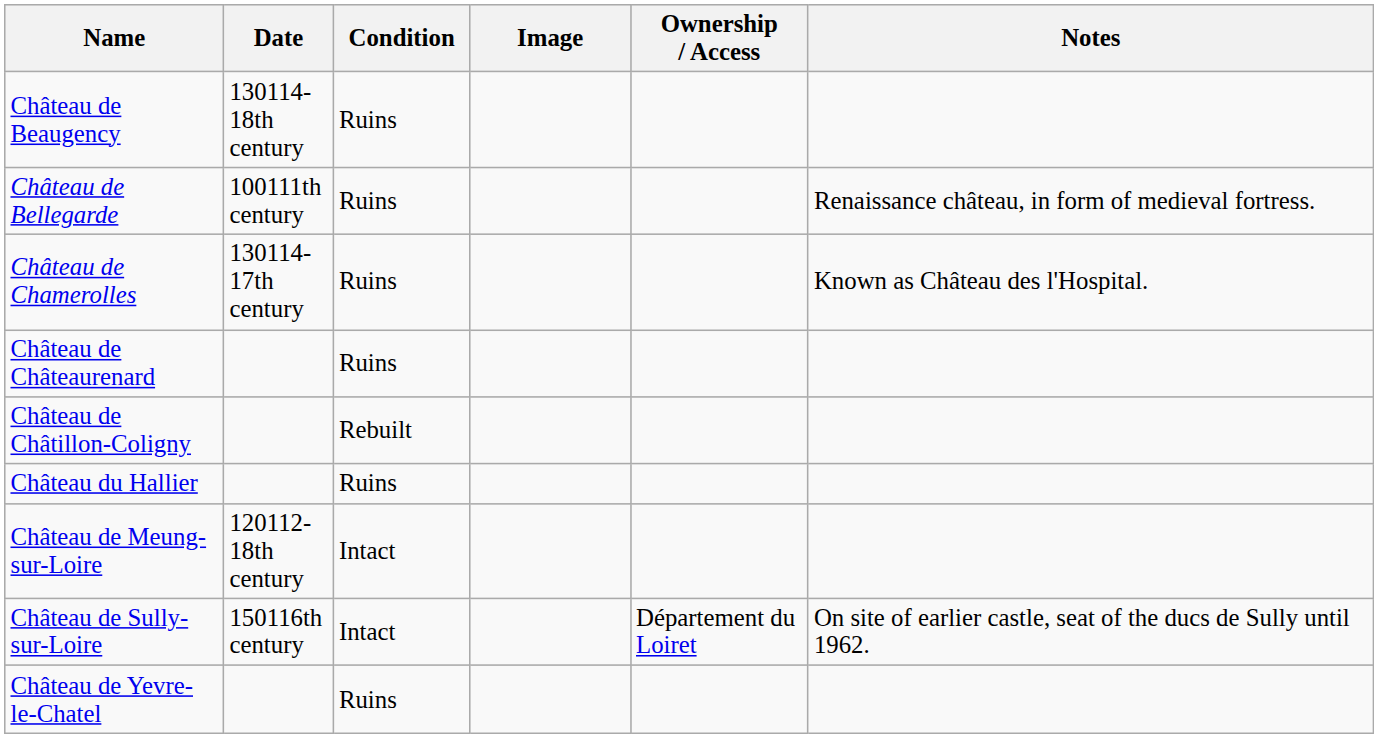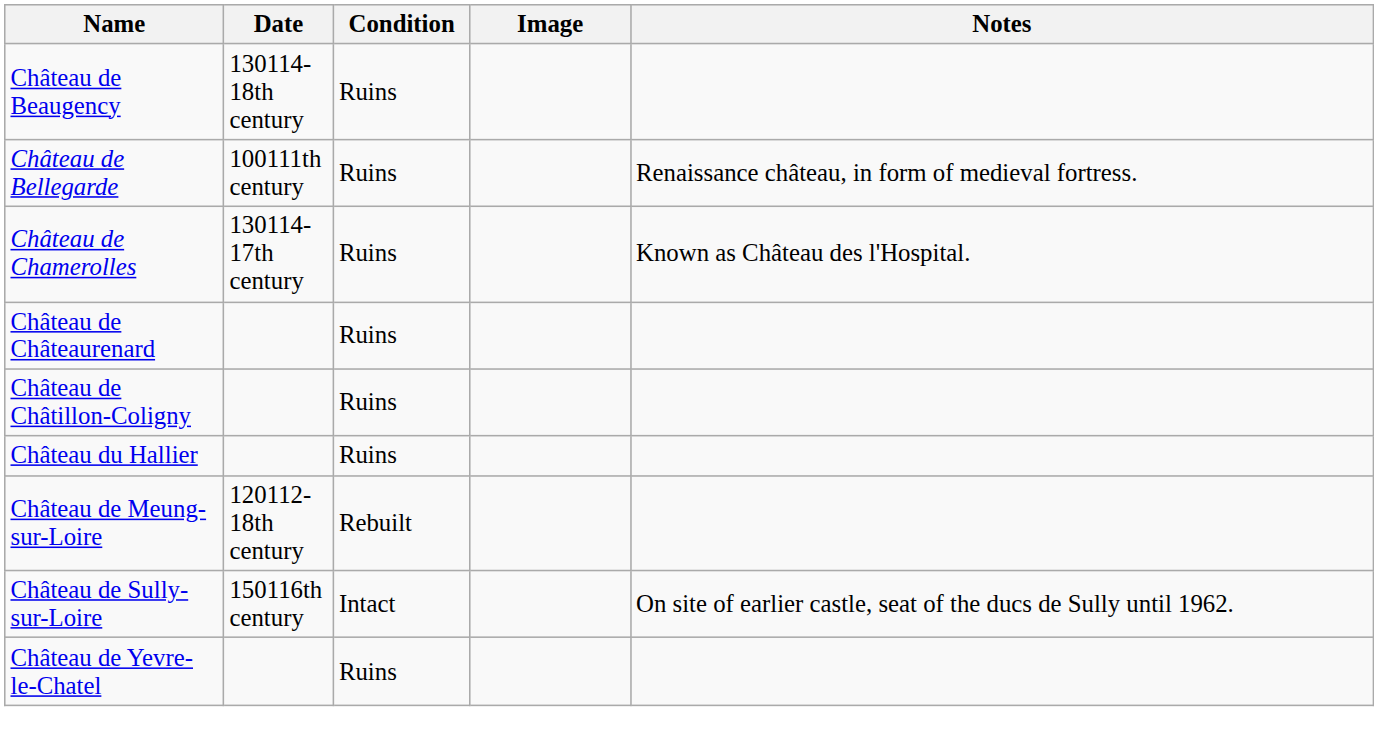- column: Ownership / Access | Département du Loiret
Château de Châtillon-Coligny | Condition: Rebuilt -> Ruins
Château de Meung-sur-Loire | Condition: Intact -> Rebuilt
